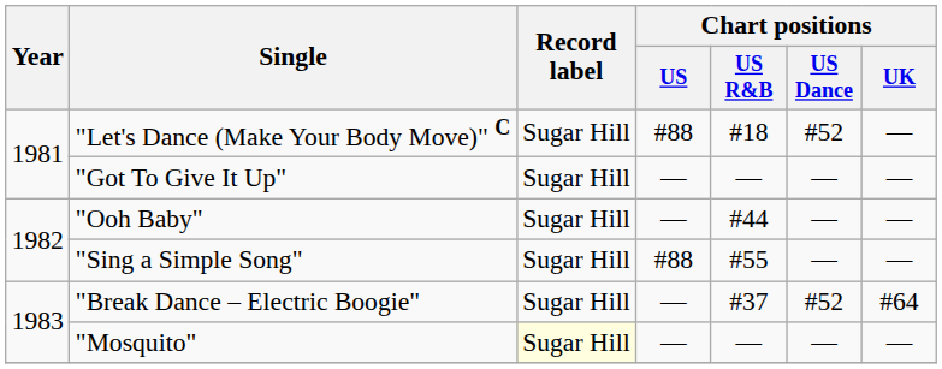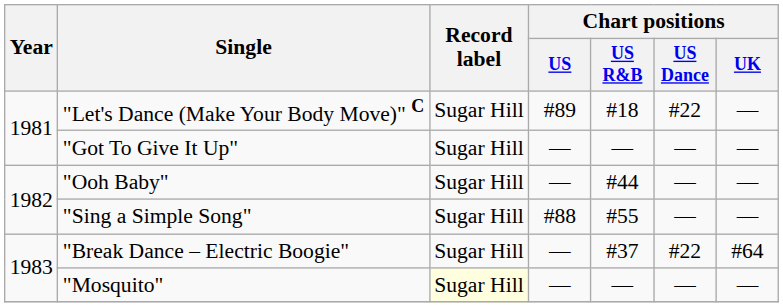"Let's Dance (Make Your Body Move)" C | Chart positions / US: #88 -> #89
"Let's Dance (Make Your Body Move)" C | Chart positions / US Dance: #52 -> #22
"Break Dance – Electric Boogie" | Chart positions / US Dance: #52 -> #22
